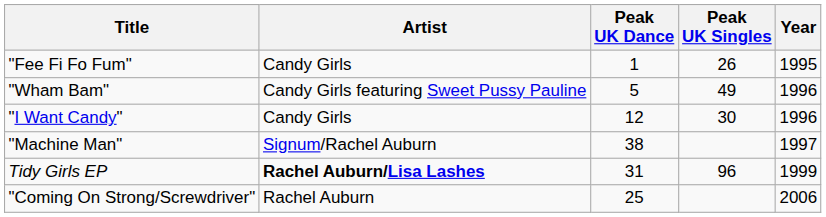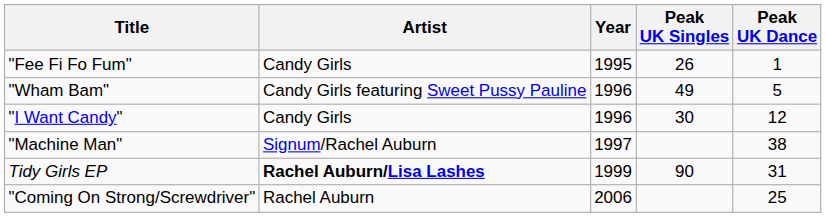columns swapped: Year <-> Peak UK Dance
Tidy Girls EP | Peak UK Singles: 96 -> 90
